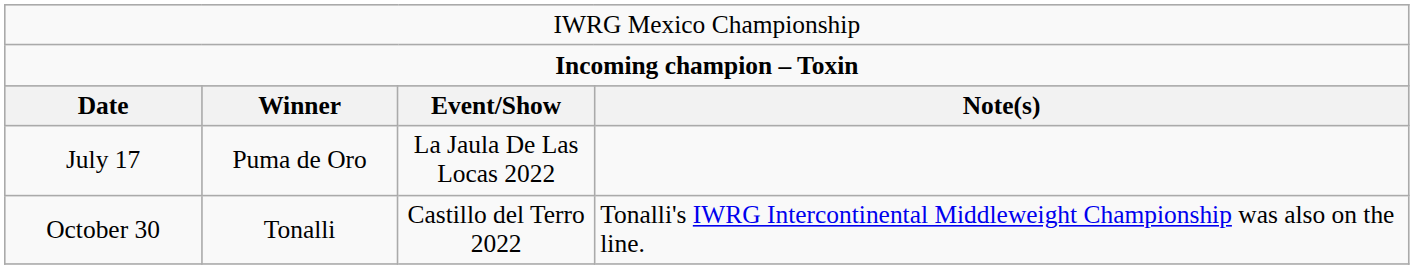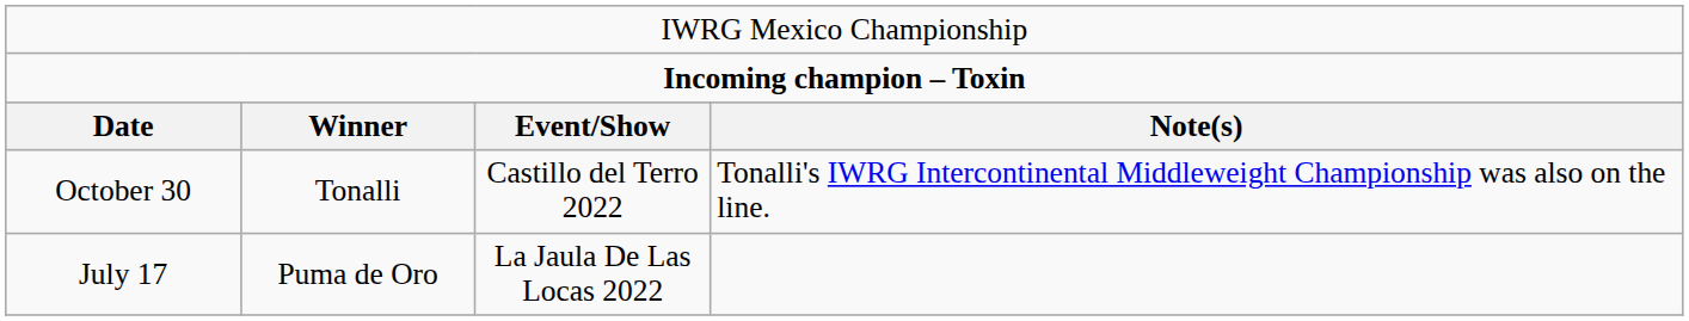rows swapped: July 17 <-> October 30
